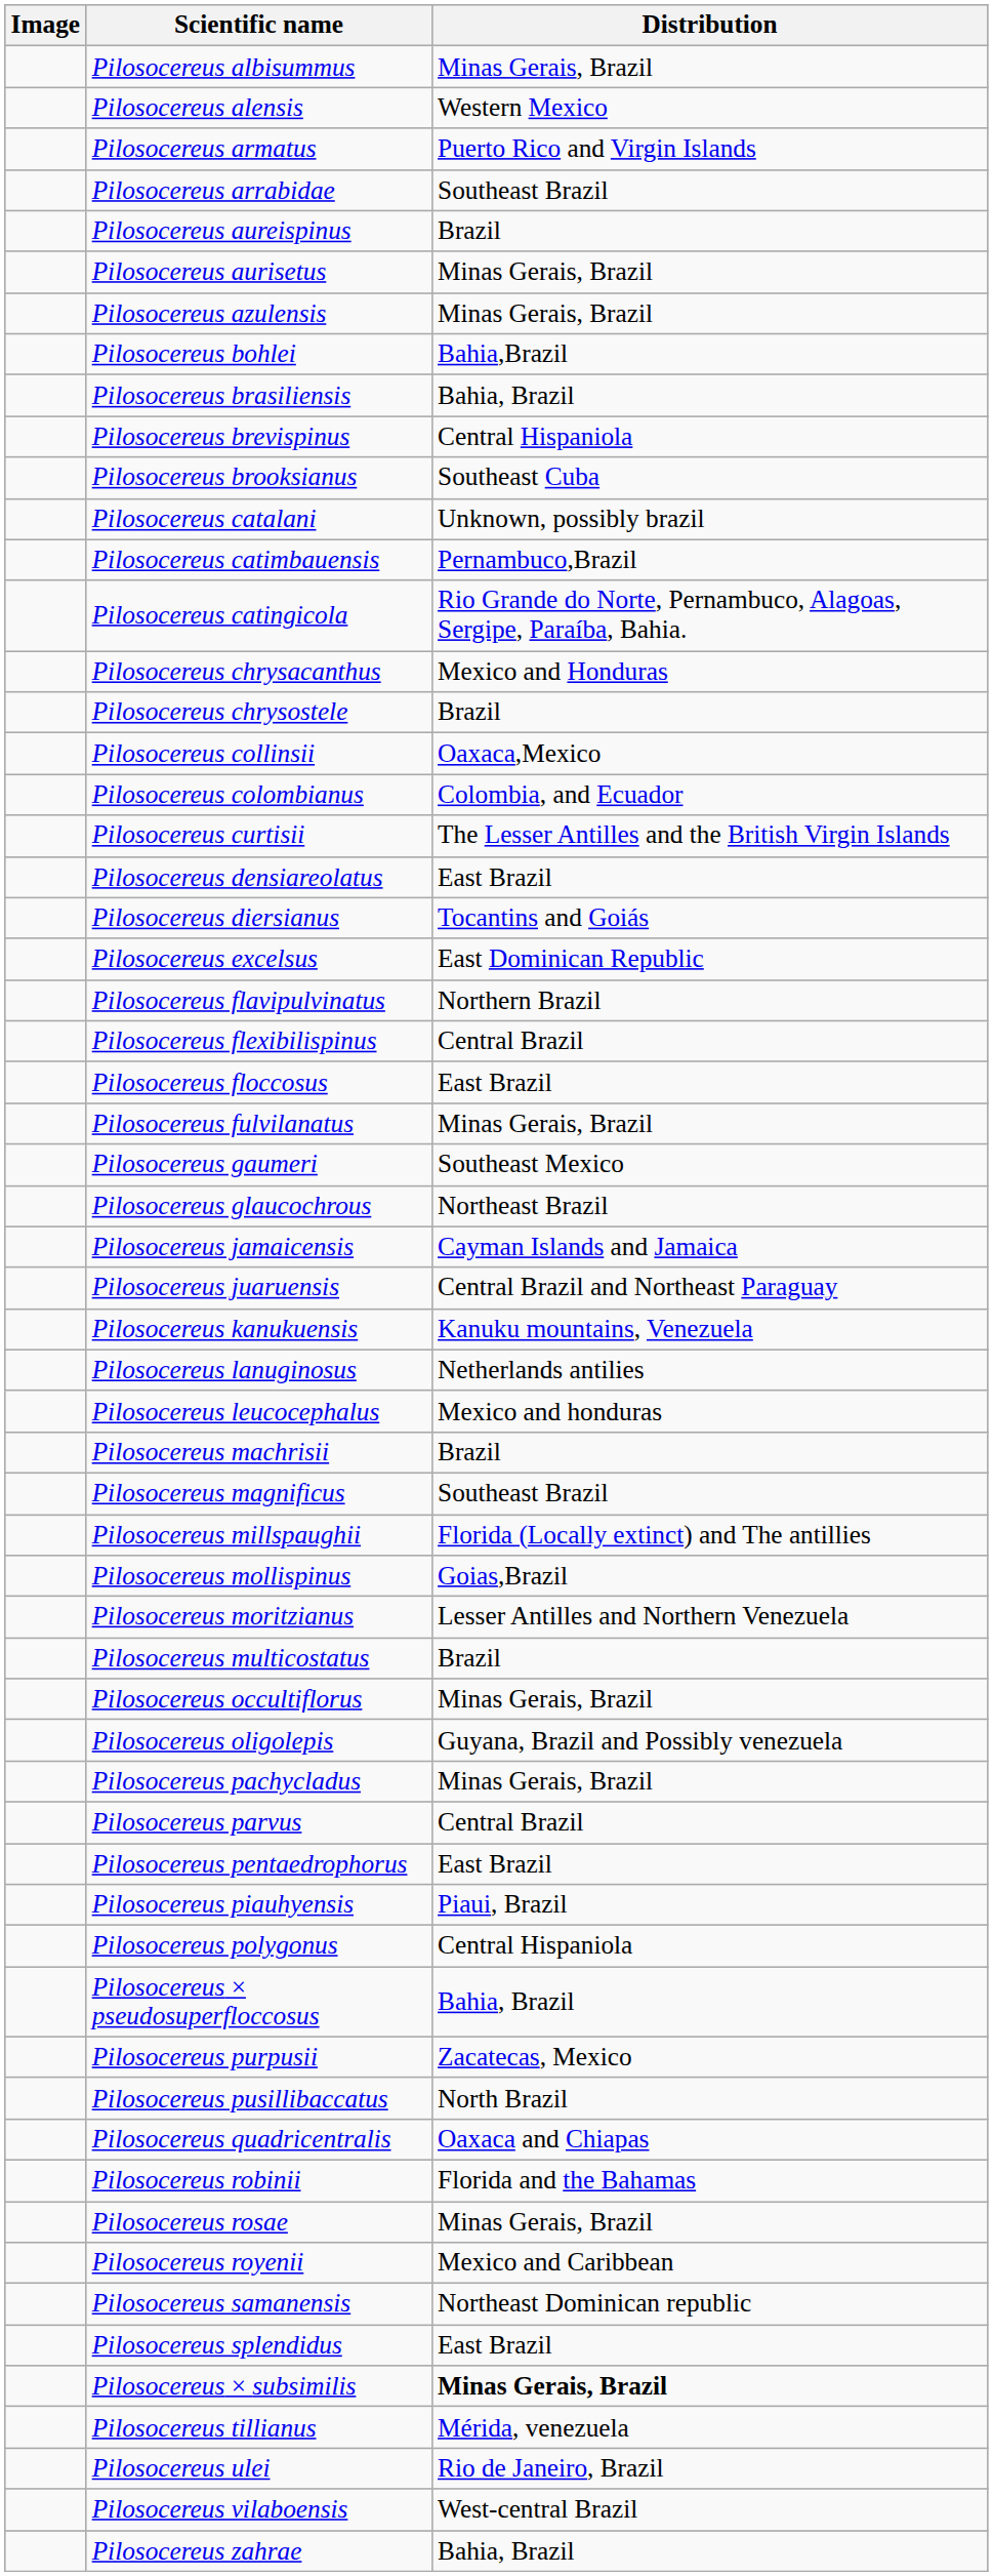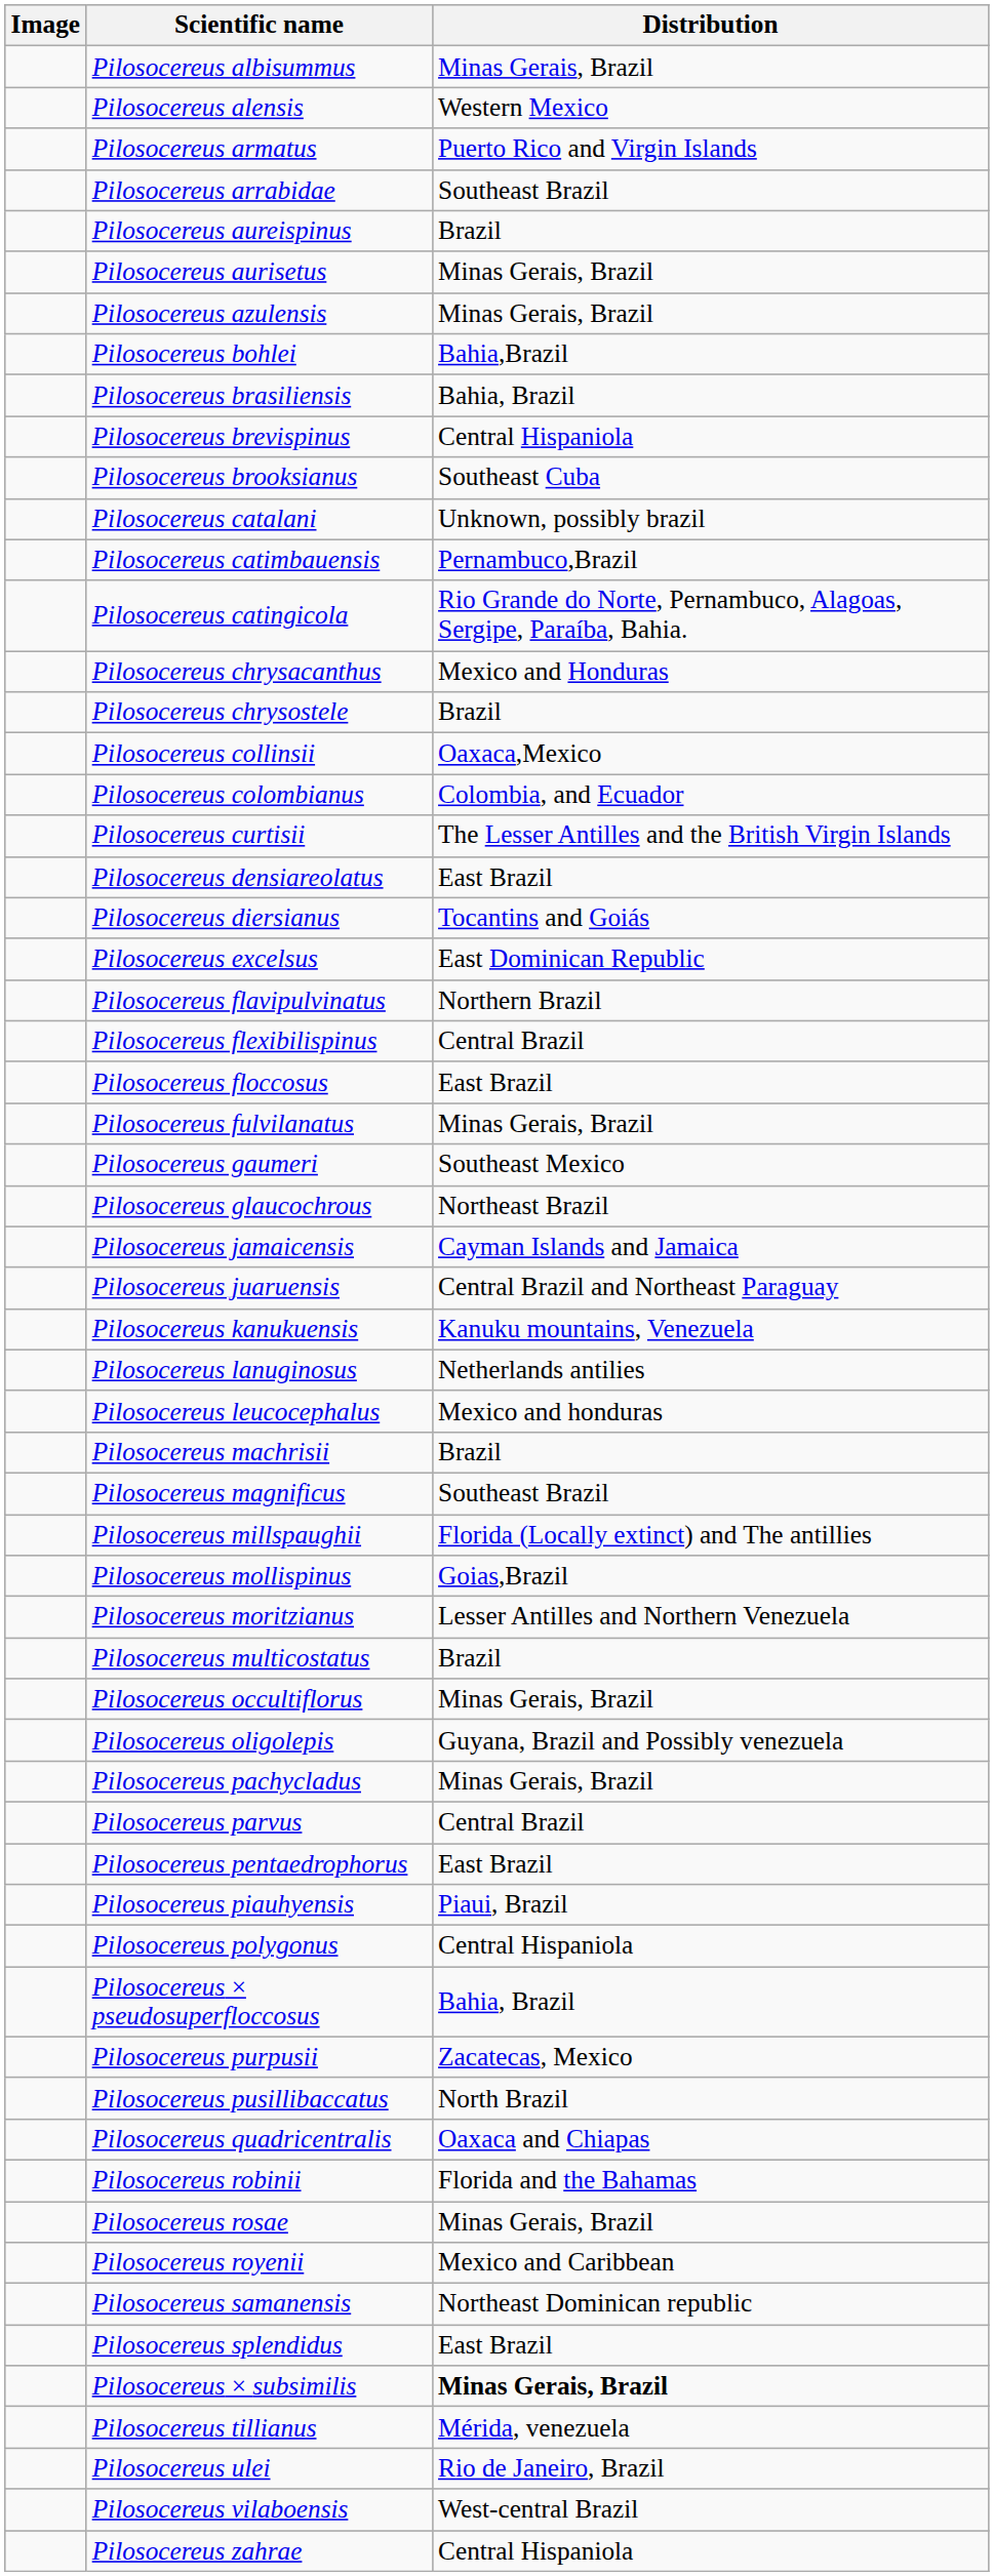Pilosocereus zahrae | Distribution: Bahia, Brazil -> Central Hispaniola
